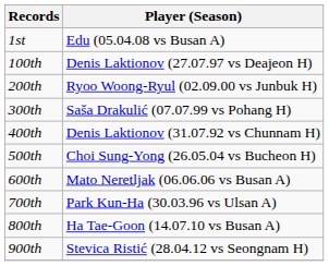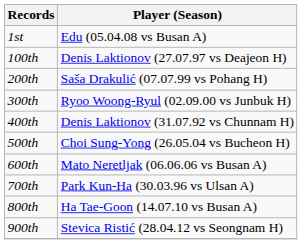200th | Player (Season): Ryoo Woong-Ryul (02.09.00 vs Junbuk H) -> Saša Drakulić (07.07.99 vs Pohang H)
300th | Player (Season): Saša Drakulić (07.07.99 vs Pohang H) -> Ryoo Woong-Ryul (02.09.00 vs Junbuk H)
